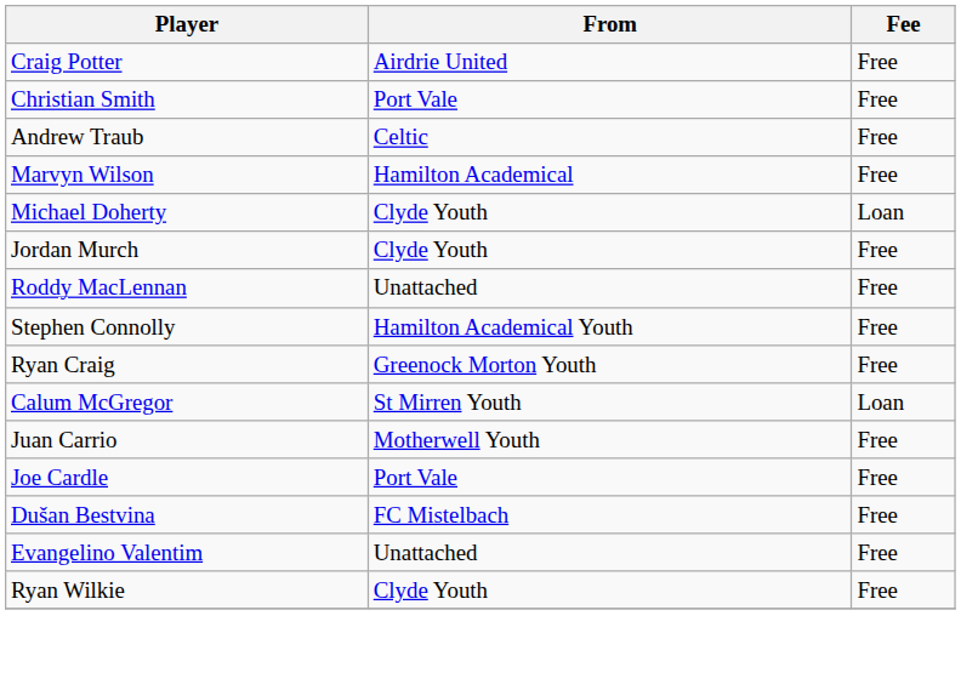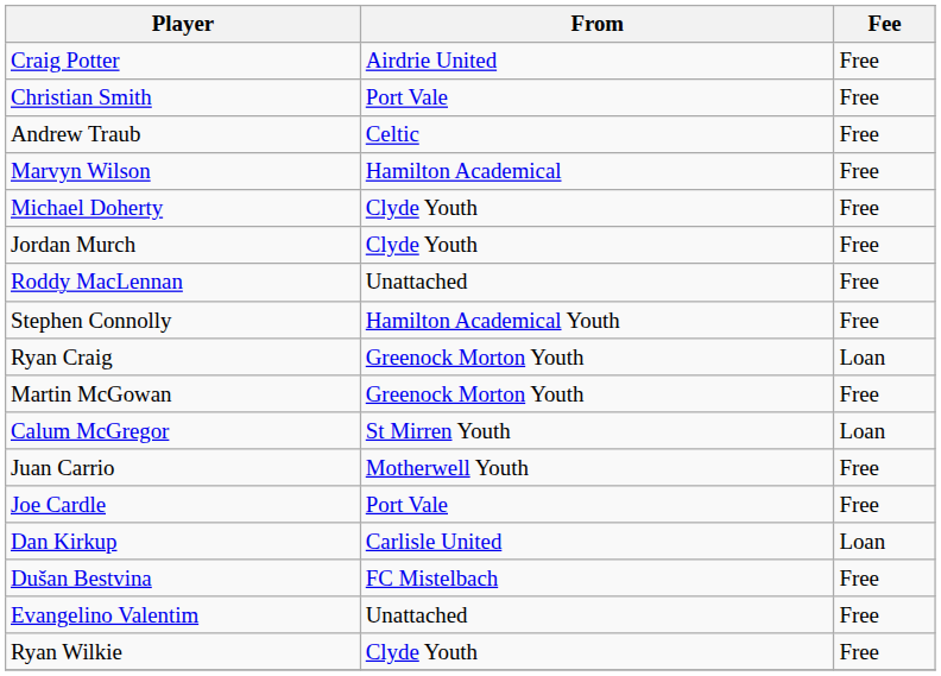Michael Doherty | Fee: Loan -> Free
Ryan Craig | Fee: Free -> Loan
+ row: Martin McGowan | Greenock Morton Youth | Free
+ row: Dan Kirkup | Carlisle United | Loan
